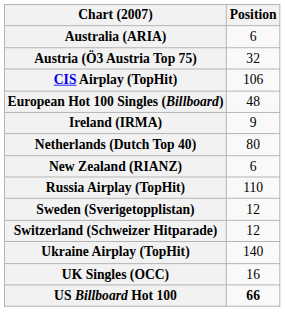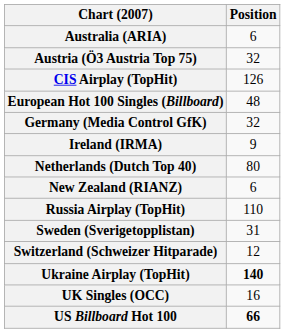CIS Airplay (TopHit) | Position: 106 -> 126
+ row: Germany (Media Control GfK) | 32
Sweden (Sverigetopplistan) | Position: 12 -> 31
Ukraine Airplay (TopHit) | Position: normal -> bold
